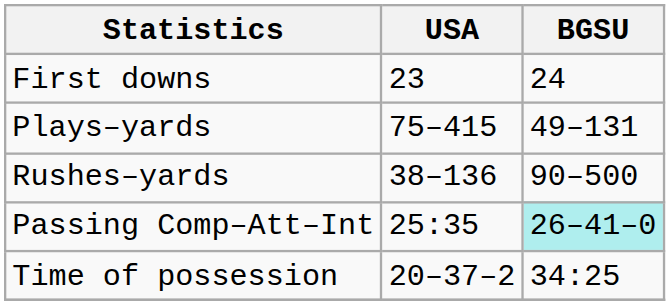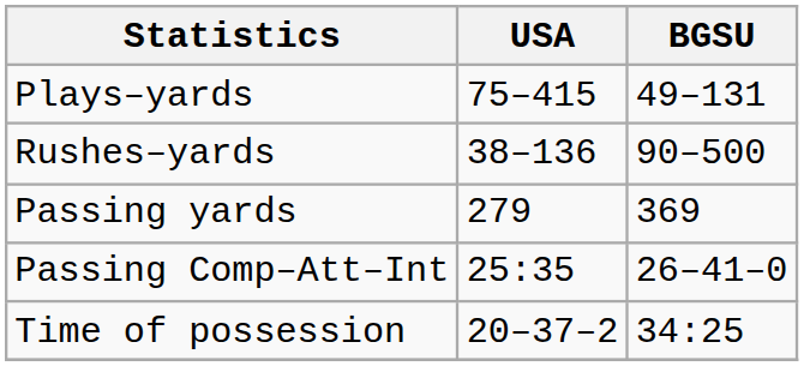- row: First downs | 23 | 24
+ row: Passing yards | 279 | 369
Passing Comp–Att–Int | BGSU: paleturquoise background -> no background
